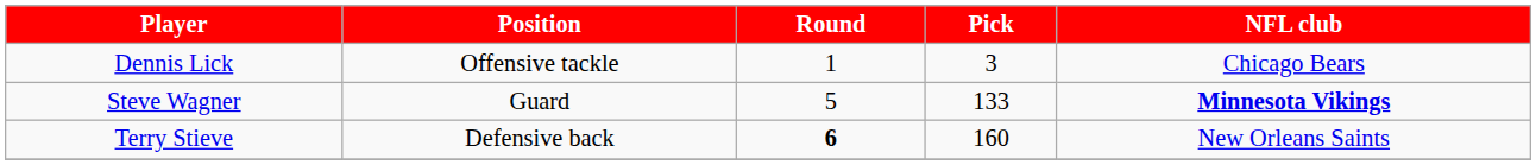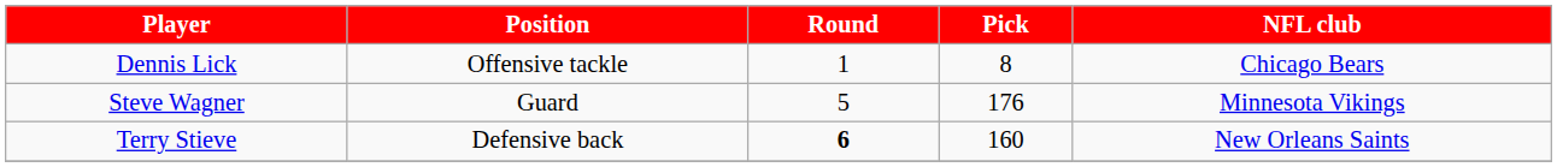Dennis Lick | Pick: 3 -> 8
Steve Wagner | Pick: 133 -> 176
Steve Wagner | NFL club: bold -> normal
